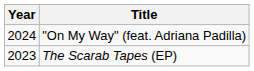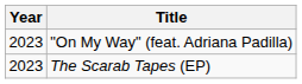"On My Way" (feat. Adriana Padilla) | Year: 2024 -> 2023
